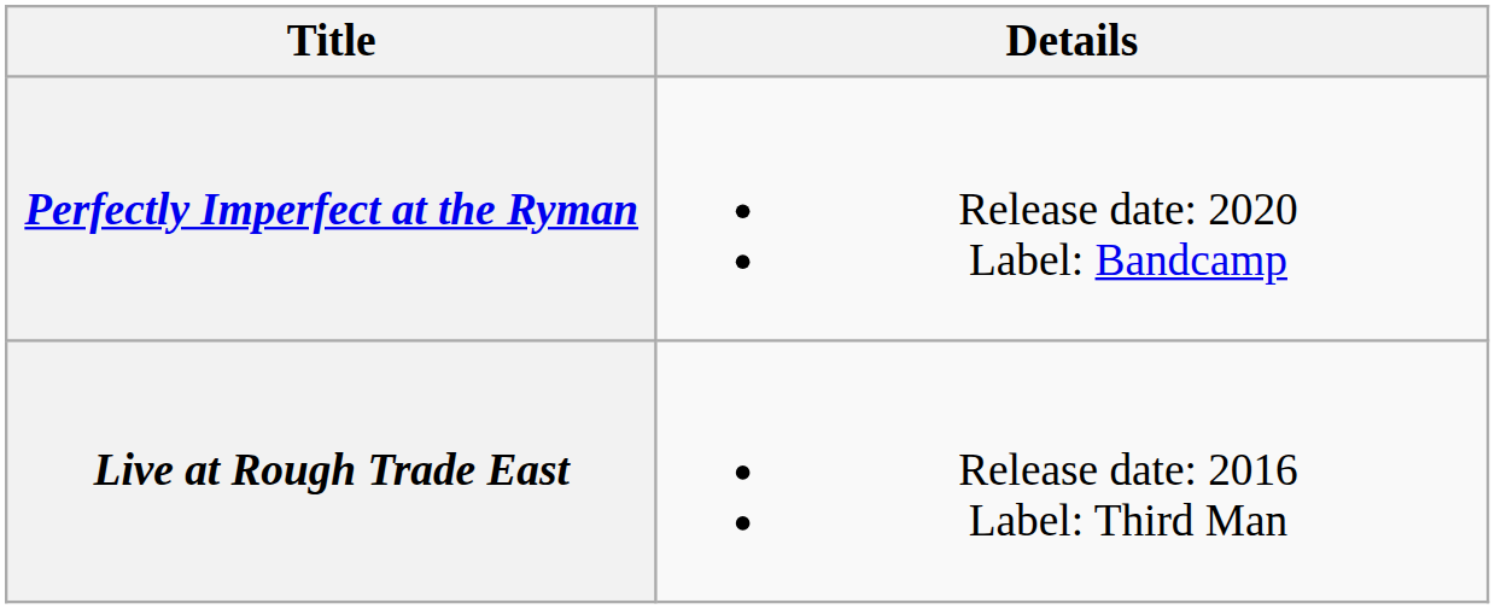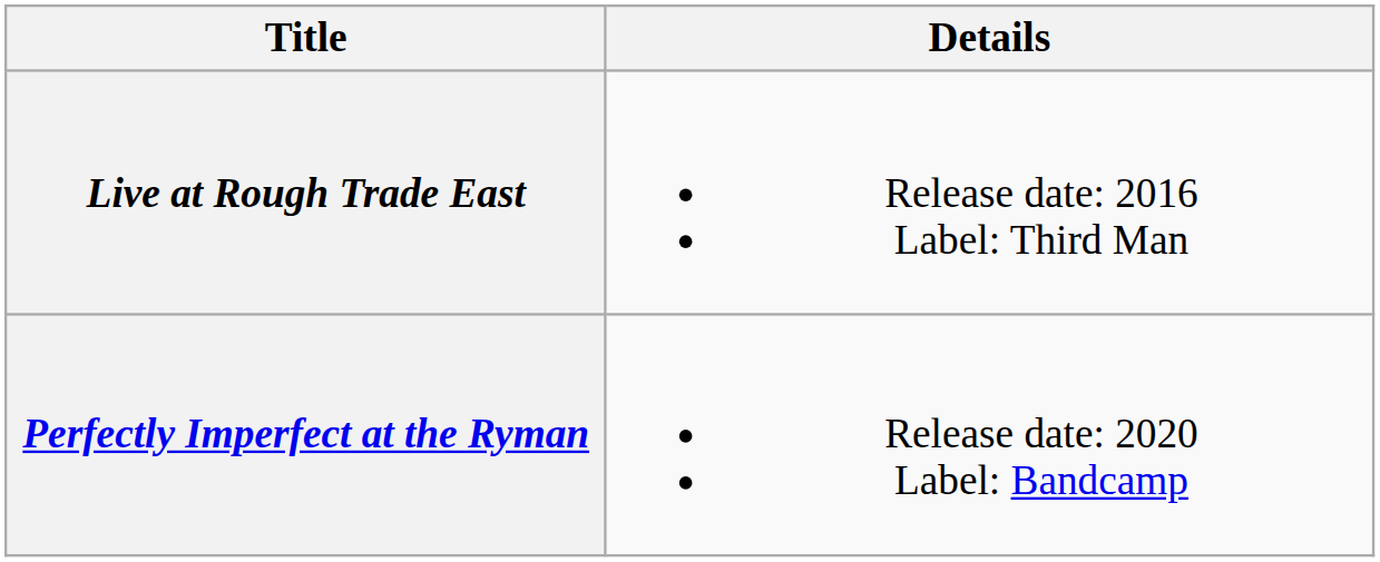rows swapped: Live at Rough Trade East <-> Perfectly Imperfect at the Ryman
